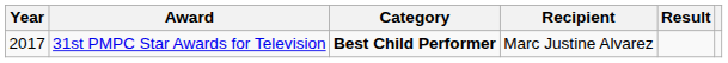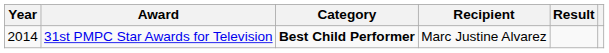31st PMPC Star Awards for Television | Year: 2017 -> 2014
